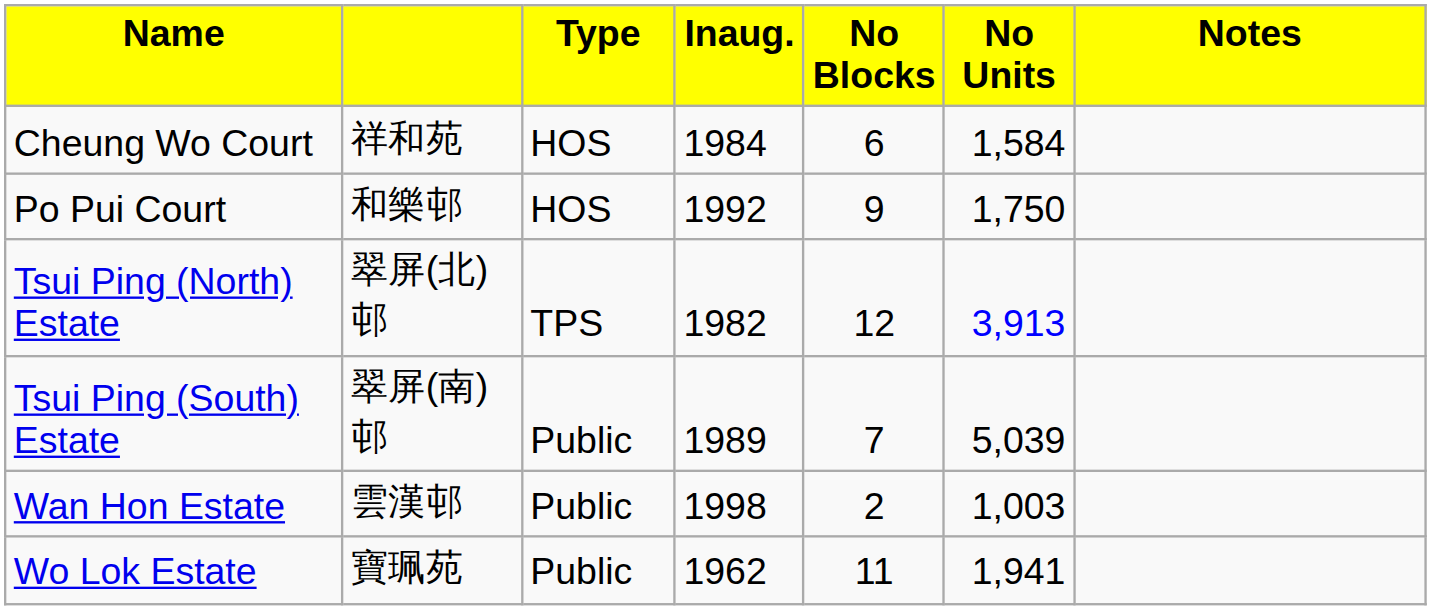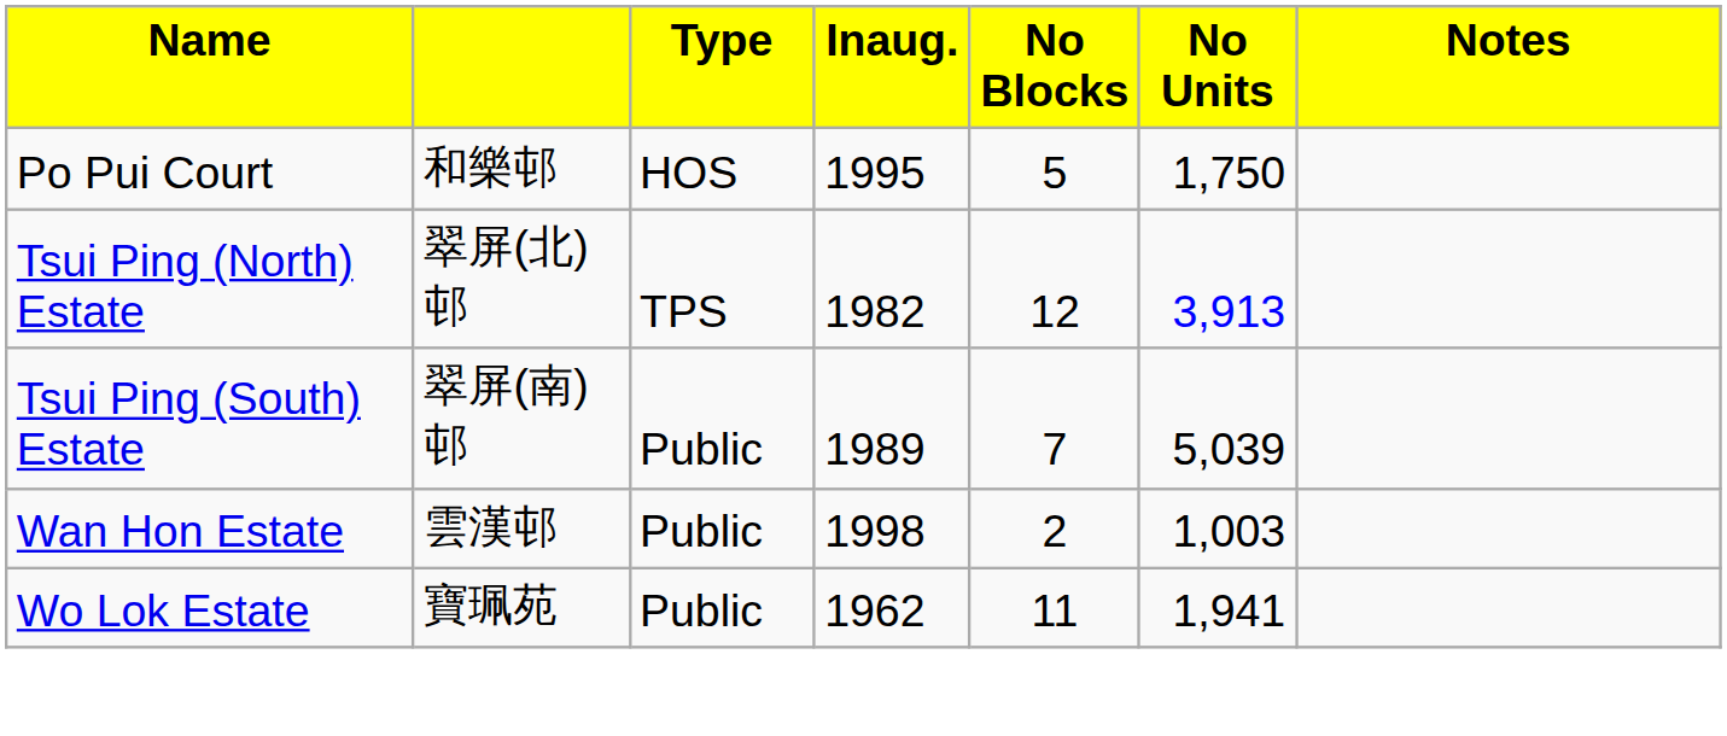- row: Cheung Wo Court | 祥和苑 | HOS | 1984 | 6 | 1,584
Po Pui Court | column 4: 1992 -> 1995
Po Pui Court | column 5: 9 -> 5
